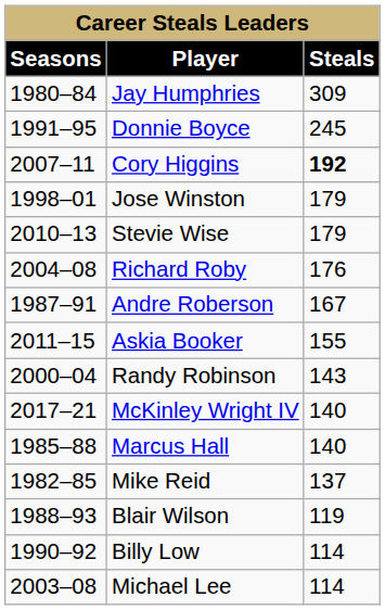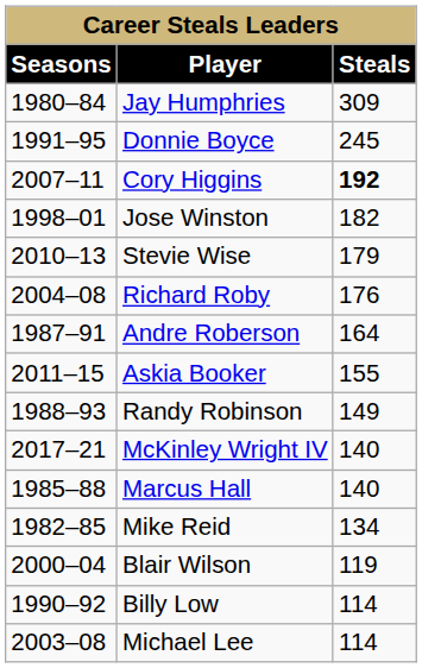Jose Winston | Steals: 179 -> 182
Andre Roberson | Steals: 167 -> 164
Randy Robinson | Seasons: 2000–04 -> 1988–93
Randy Robinson | Steals: 143 -> 149
Mike Reid | Steals: 137 -> 134
Blair Wilson | Seasons: 1988–93 -> 2000–04
